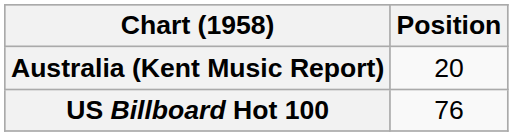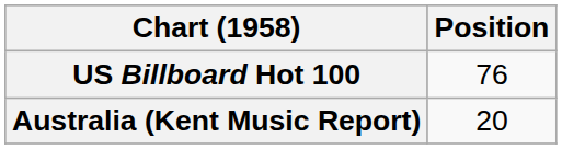rows swapped: Australia (Kent Music Report) <-> US Billboard Hot 100
